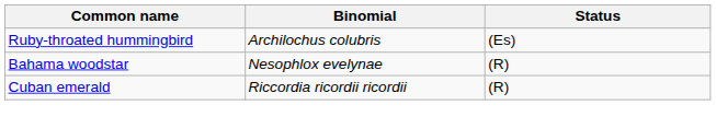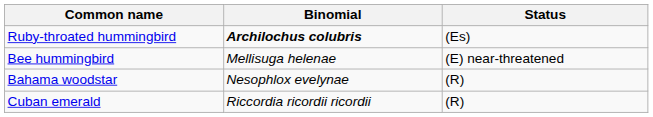Ruby-throated hummingbird | Binomial: normal -> bold
+ row: Bee hummingbird | Mellisuga helenae | (E) near-threatened
